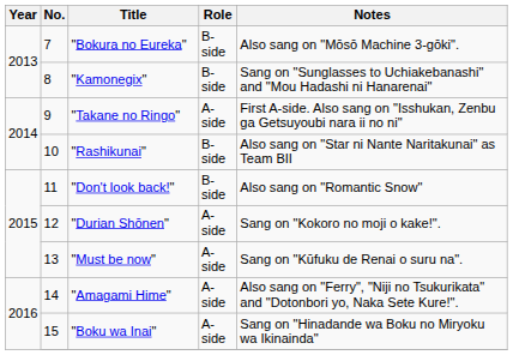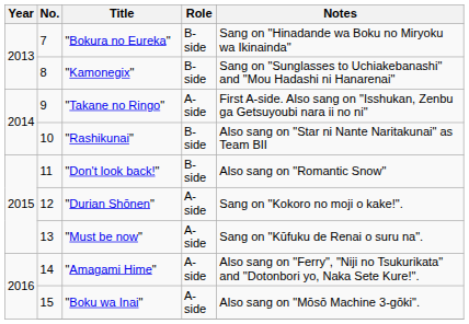"Bokura no Eureka" | Notes: Also sang on "Mōsō Machine 3-gōki". -> Sang on "Hinadande wa Boku no Miryoku wa Ikinainda"
"Boku wa Inai" | Notes: Sang on "Hinadande wa Boku no Miryoku wa Ikinainda" -> Also sang on "Mōsō Machine 3-gōki".
